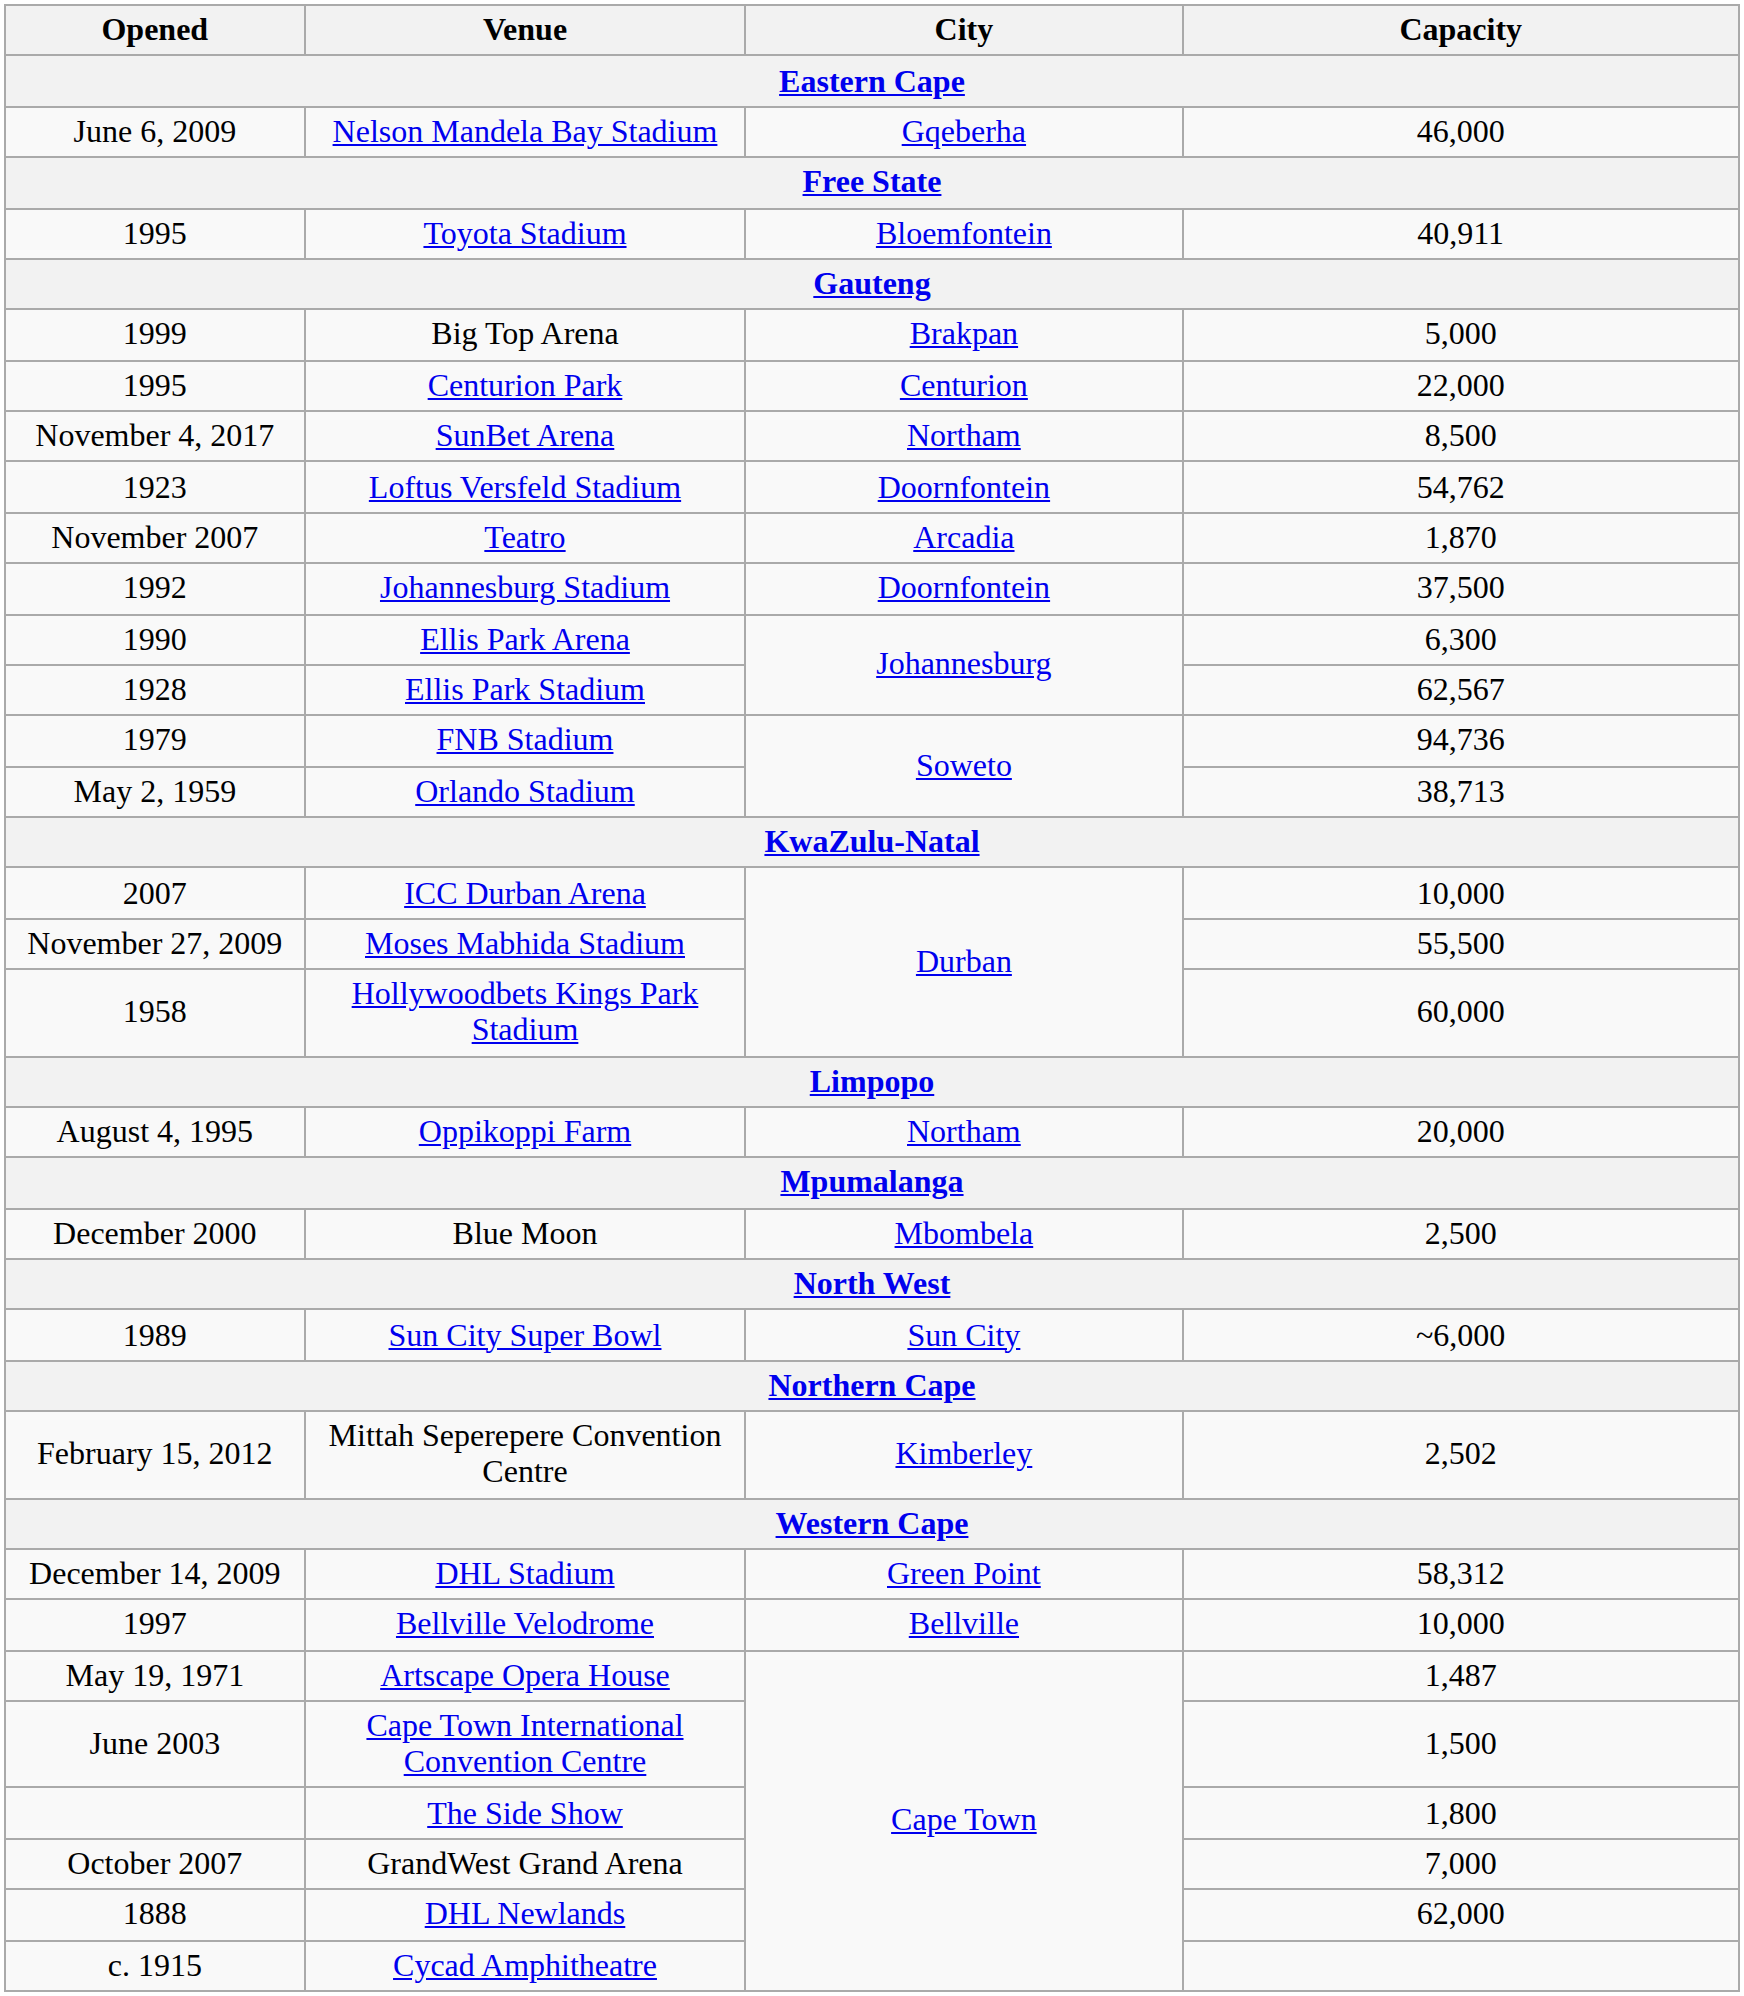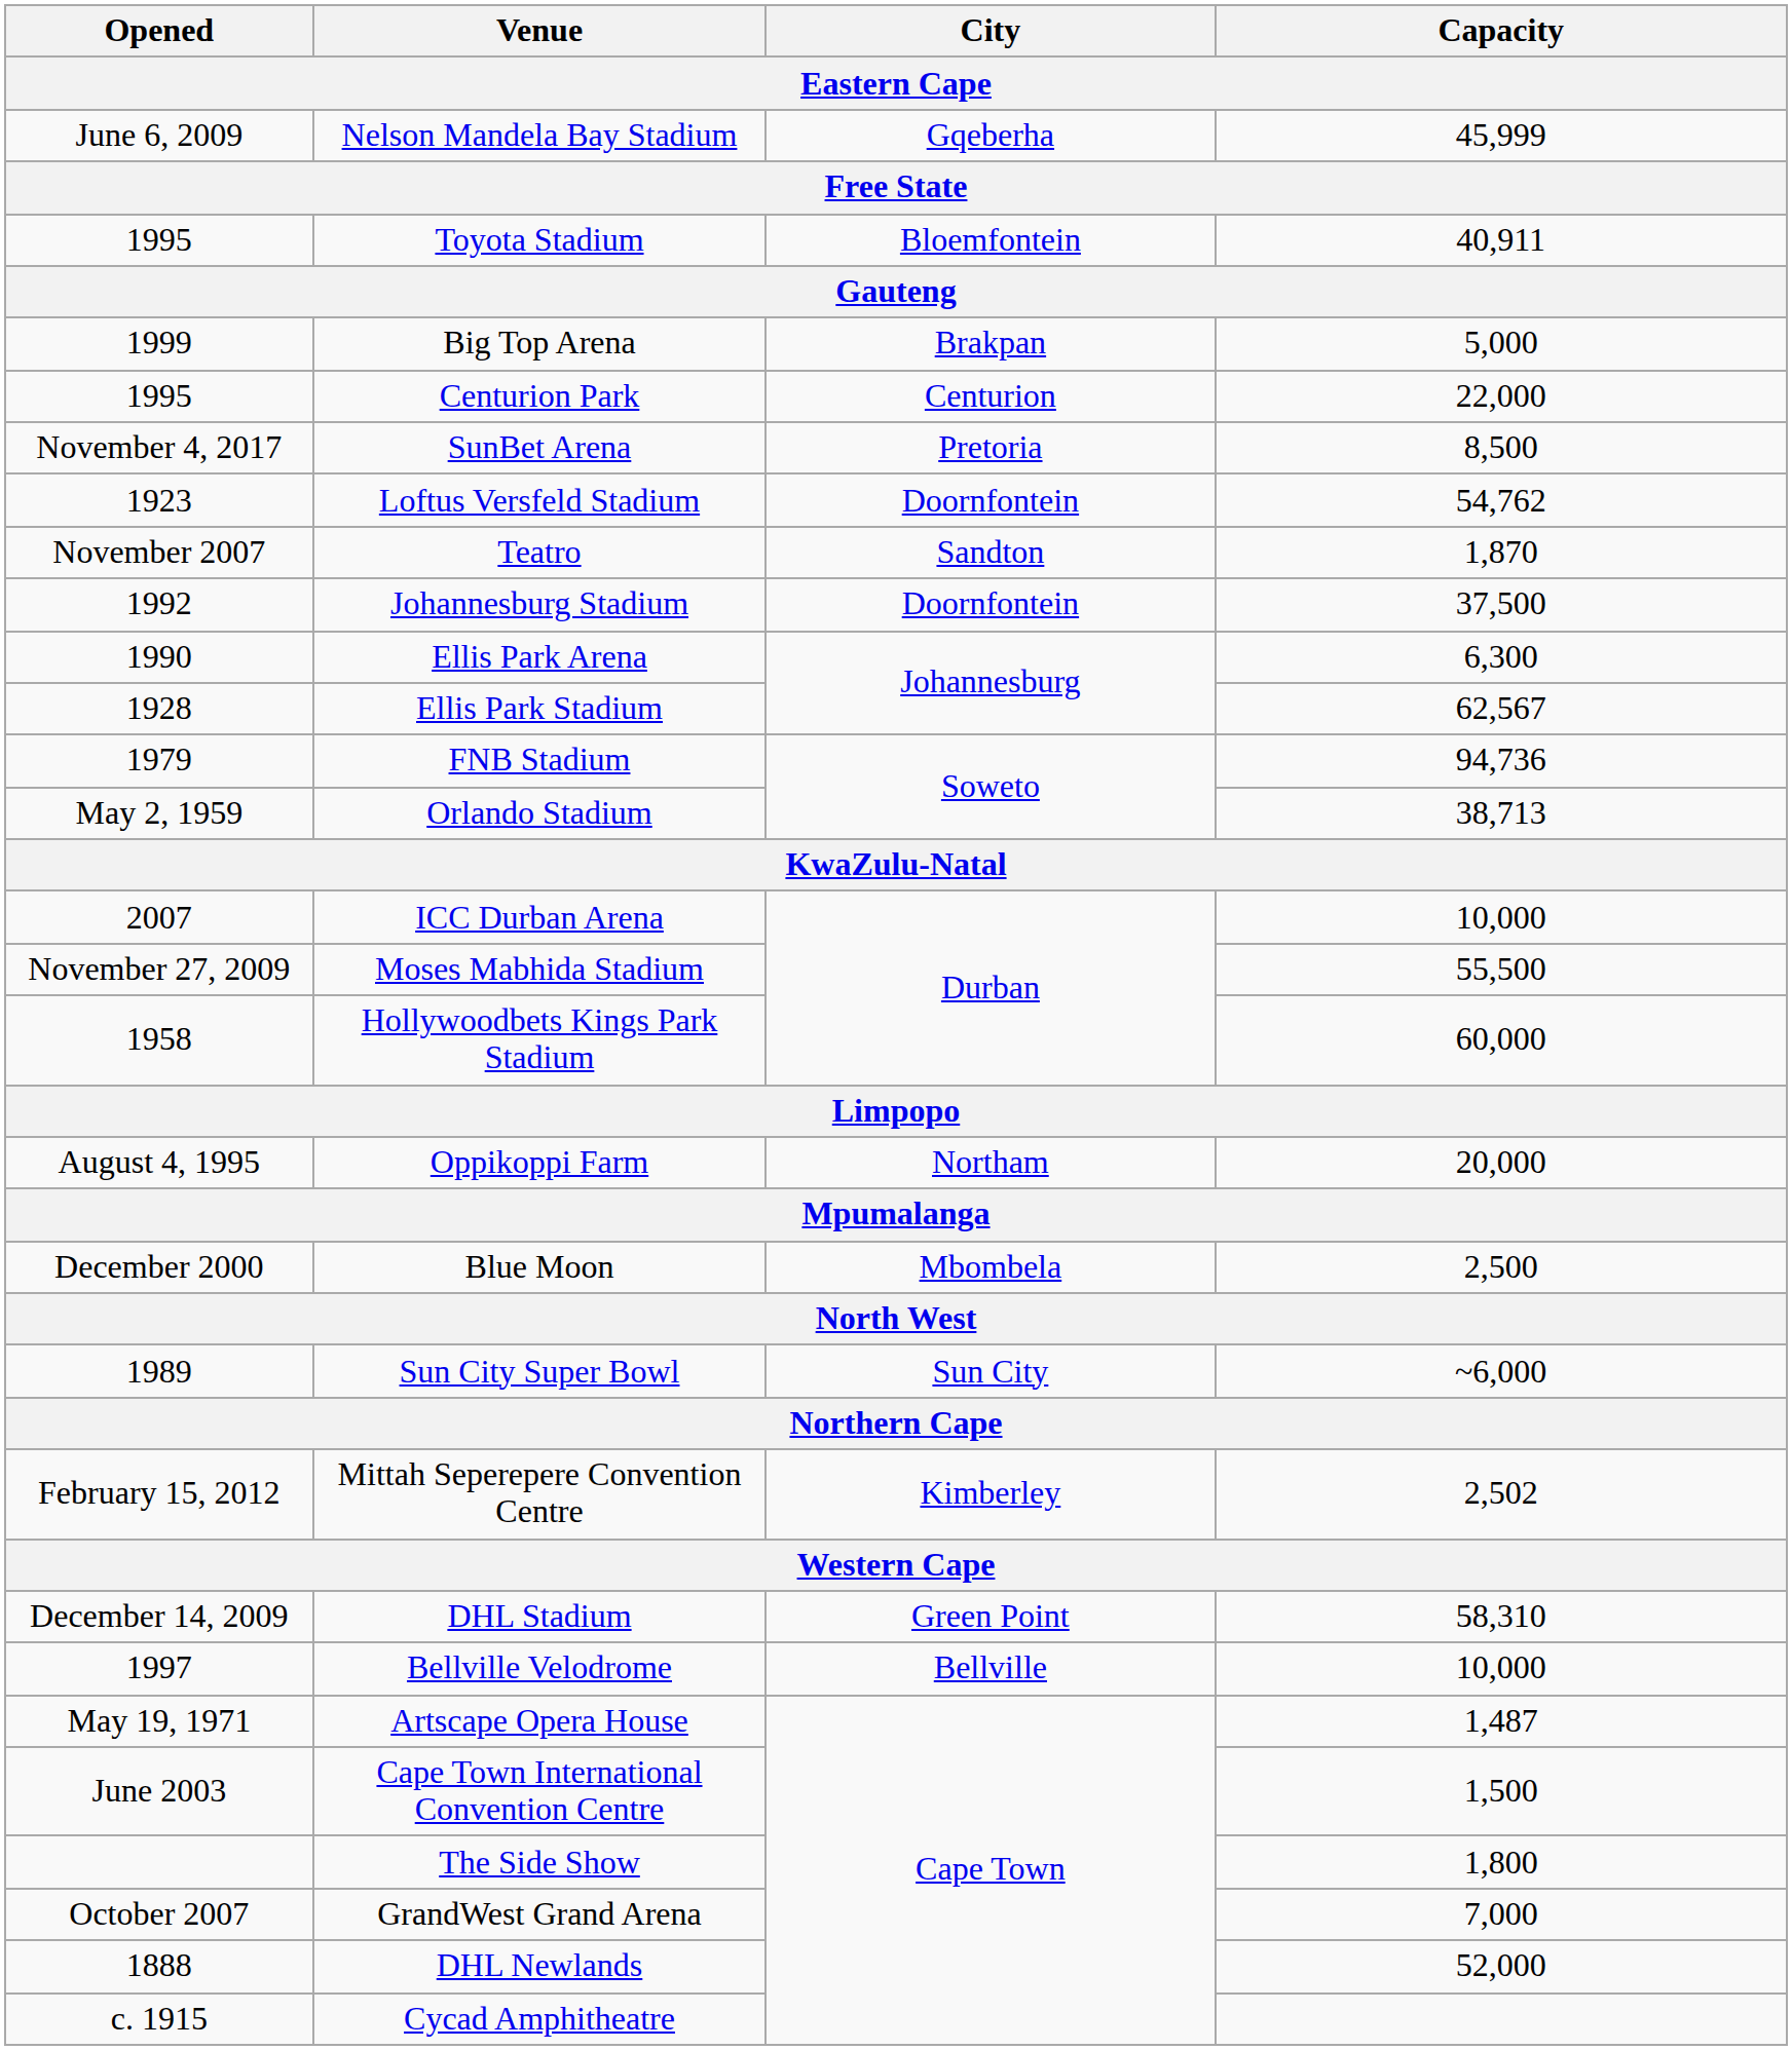Nelson Mandela Bay Stadium | Capacity: 46,000 -> 45,999
SunBet Arena | City: Northam -> Pretoria
Teatro | City: Arcadia -> Sandton
DHL Stadium | Capacity: 58,312 -> 58,310
DHL Newlands | Capacity: 62,000 -> 52,000
